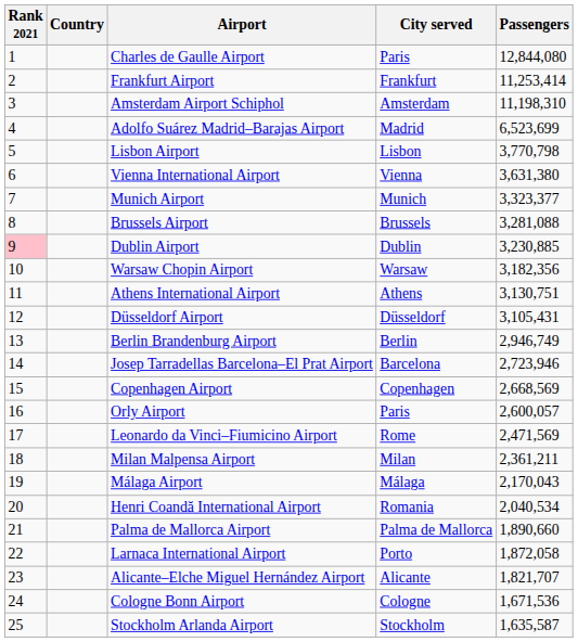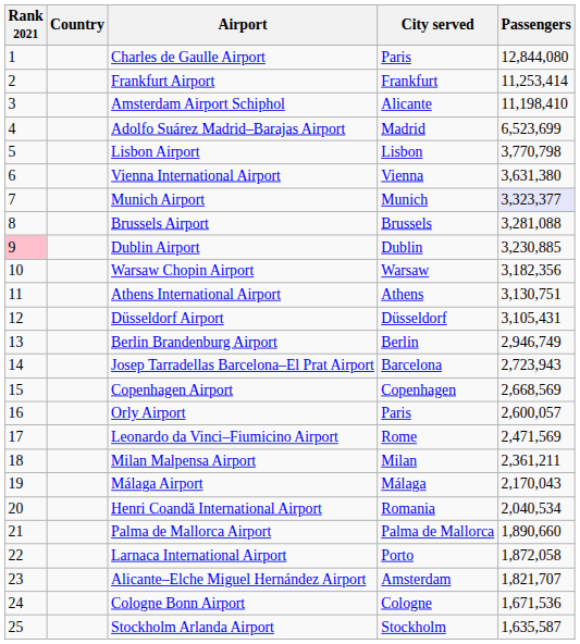Amsterdam Airport Schiphol | City served: Amsterdam -> Alicante
Amsterdam Airport Schiphol | Passengers: 11,198,310 -> 11,198,410
Munich Airport | Passengers: no background -> lavender background
Josep Tarradellas Barcelona–El Prat Airport | Passengers: 2,723,946 -> 2,723,943
Alicante–Elche Miguel Hernández Airport | City served: Alicante -> Amsterdam
